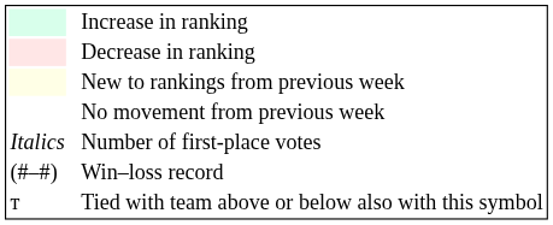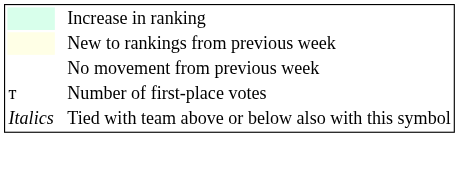- row: Decrease in ranking
Number of first-place votes | column 1: Italics -> т
- row: (#–#) | Win–loss record
Tied with team above or below also with this symbol | column 1: т -> Italics
